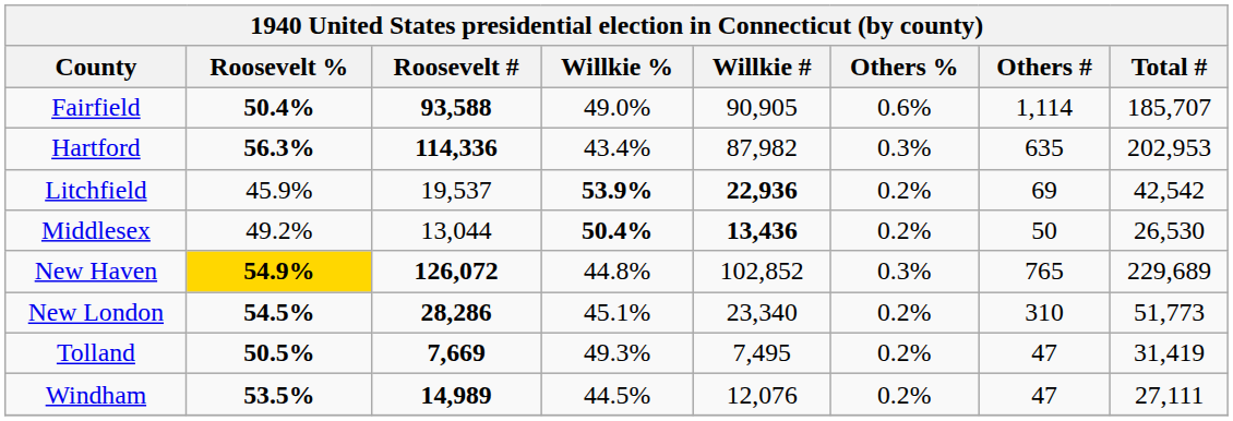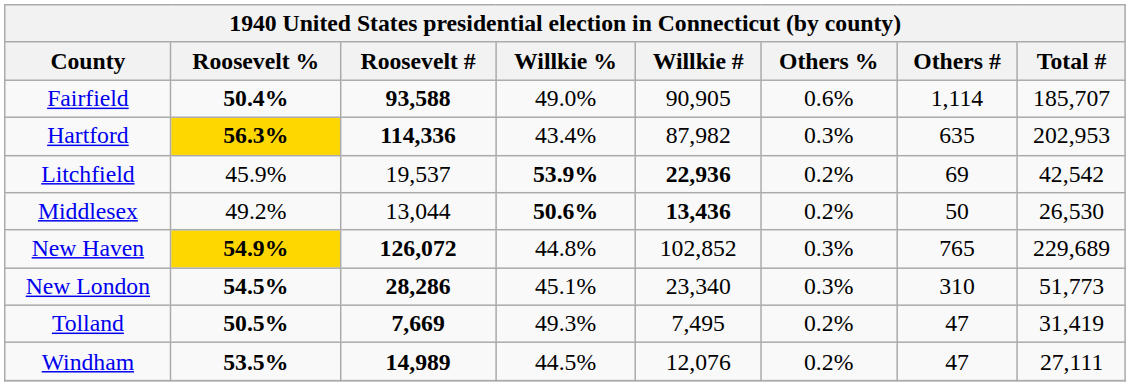Hartford | Roosevelt %: no background -> gold background
Middlesex | Willkie %: 50.4% -> 50.6%
New London | Others %: 0.2% -> 0.3%
